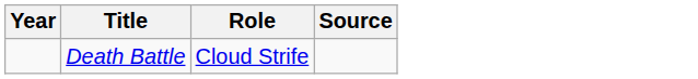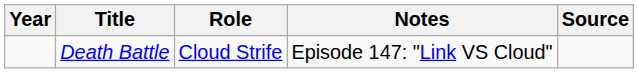+ column: Notes | Episode 147: "Link VS Cloud"
